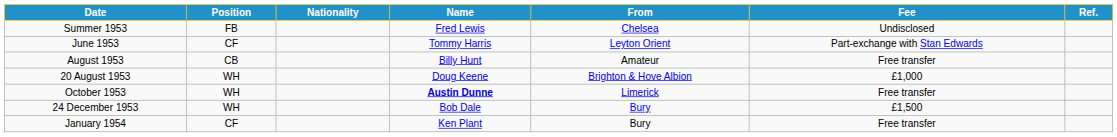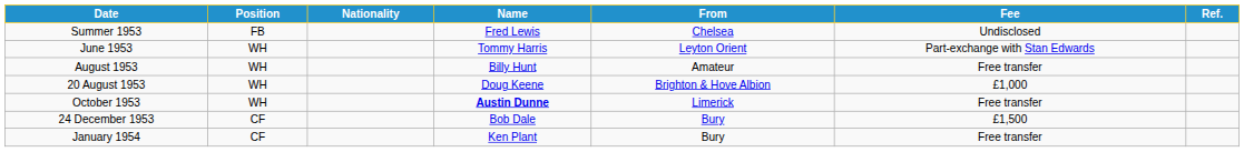June 1953 | Position: CF -> WH
August 1953 | Position: CB -> WH
24 December 1953 | Position: WH -> CF
